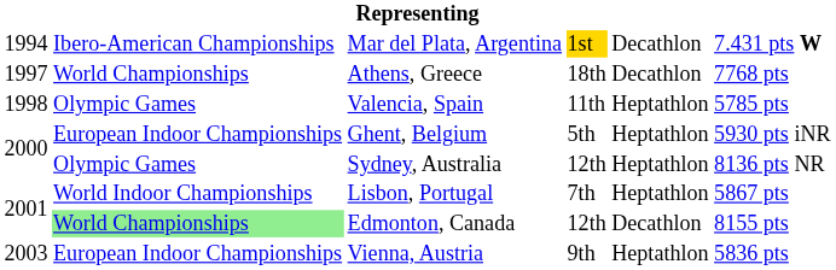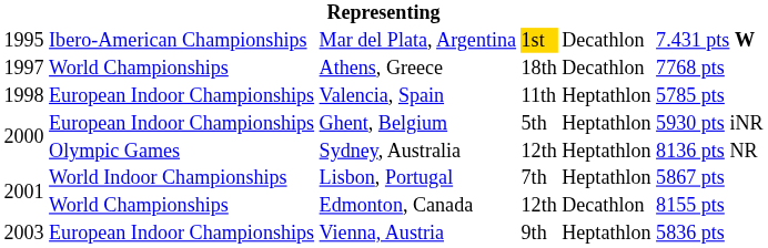Mar del Plata, Argentina | column 1: 1994 -> 1995
Valencia, Spain | column 2: Olympic Games -> European Indoor Championships
Edmonton, Canada | column 2: lightgreen background -> no background
